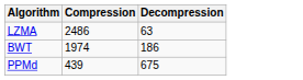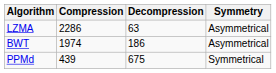+ column: Symmetry | Asymmetrical | Asymmetrical | Symmetrical
LZMA | Compression: 2486 -> 2286
